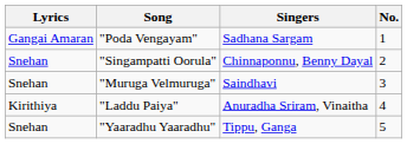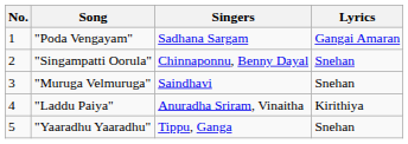columns swapped: No. <-> Lyrics
